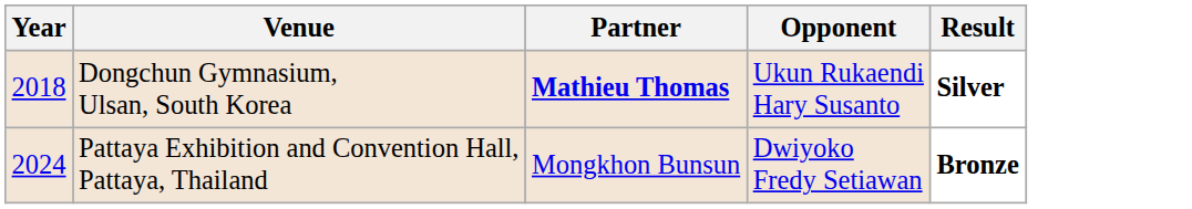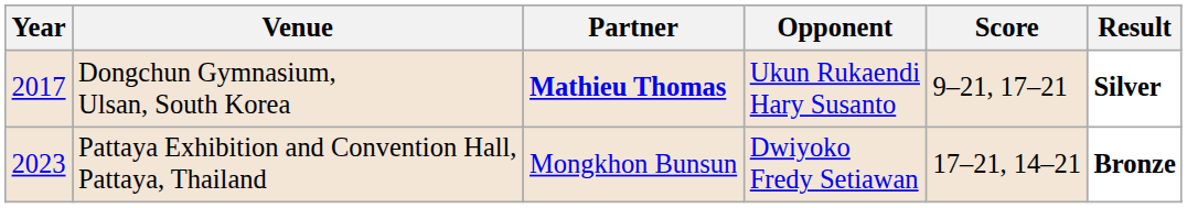+ column: Score | 9–21, 17–21 | 17–21, 14–21
Dongchun Gymnasium, Ulsan, South Korea | Year: 2018 -> 2017
Pattaya Exhibition and Convention Hall, Pattaya, Thailand | Year: 2024 -> 2023
